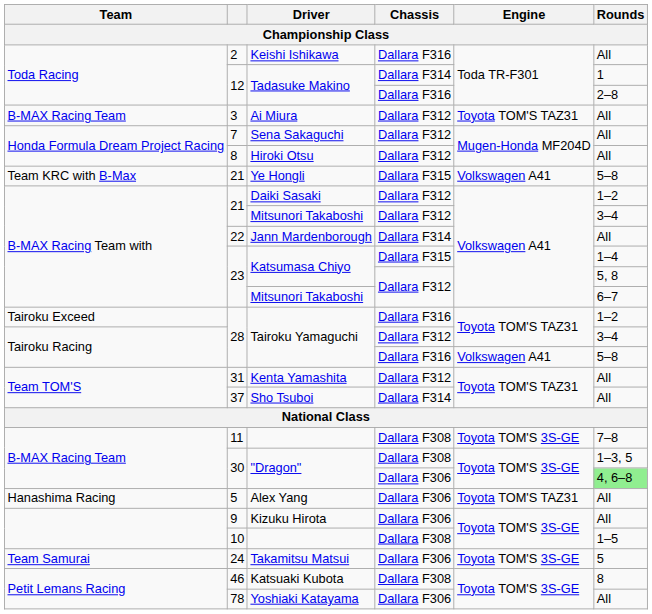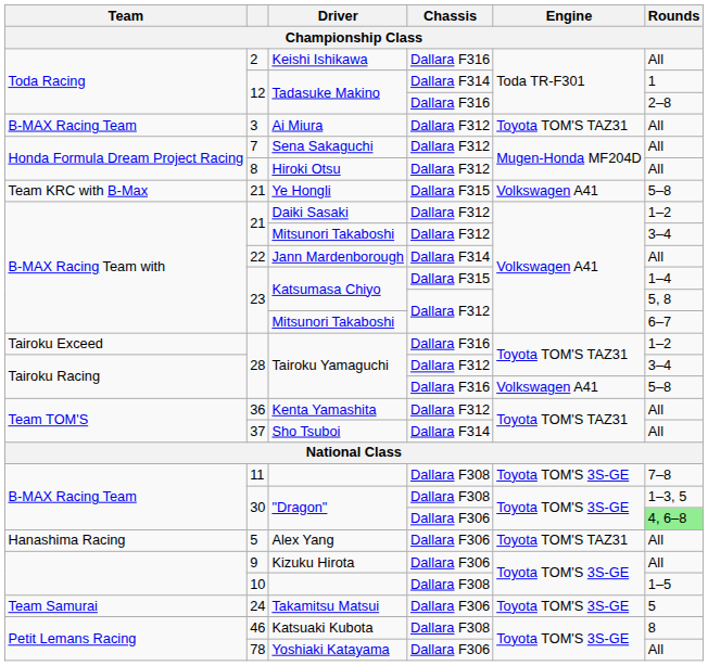Kenta Yamashita | column 2: 31 -> 36
